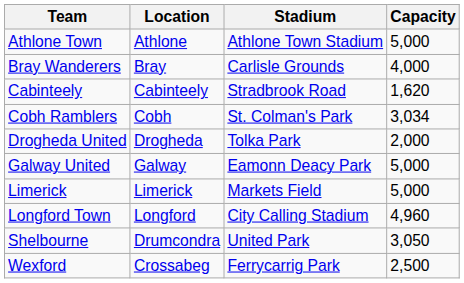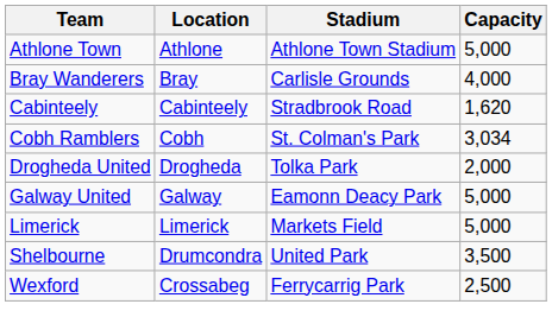- row: Longford Town | Longford | City Calling Stadium | 4,960
Shelbourne | Capacity: 3,050 -> 3,500
